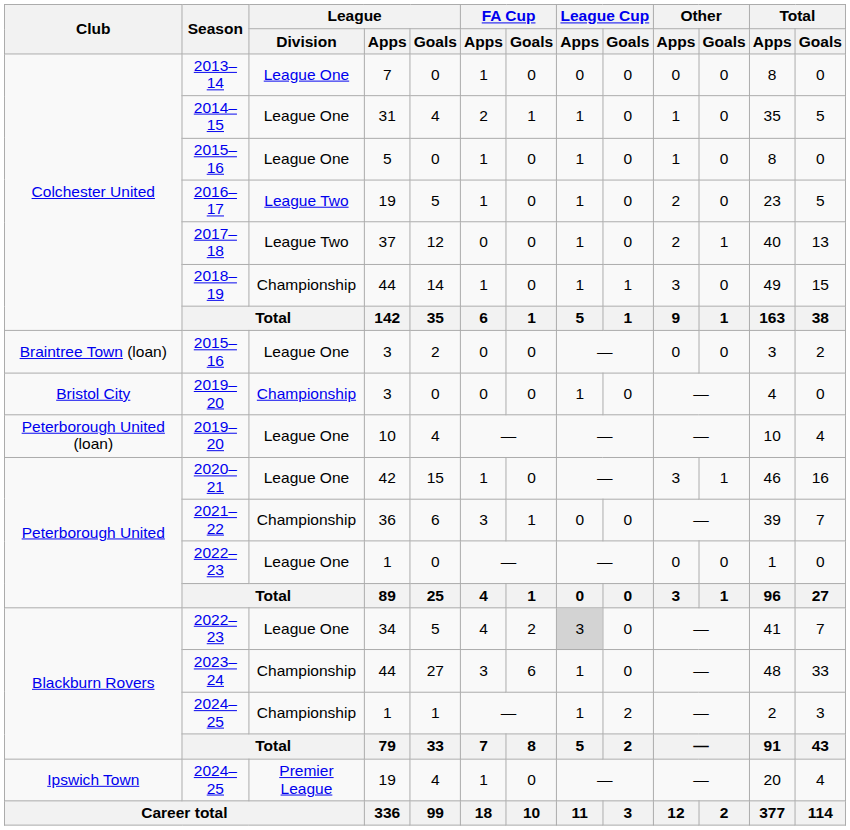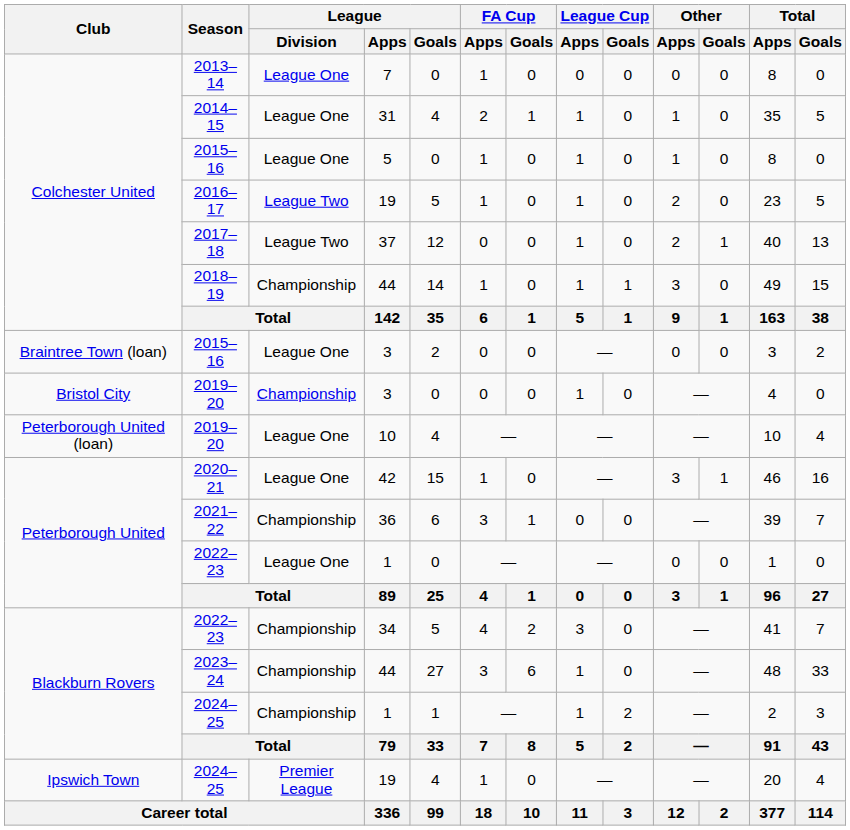2022–23 / 34 | League / Division: League One -> Championship
2022–23 / 34 | League Cup / Apps: lightgrey background -> no background
